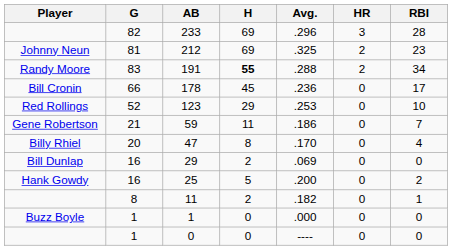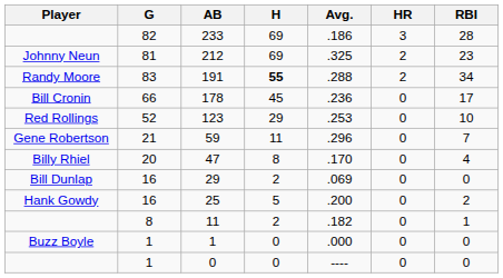233 | Avg.: .296 -> .186
59 | Avg.: .186 -> .296
